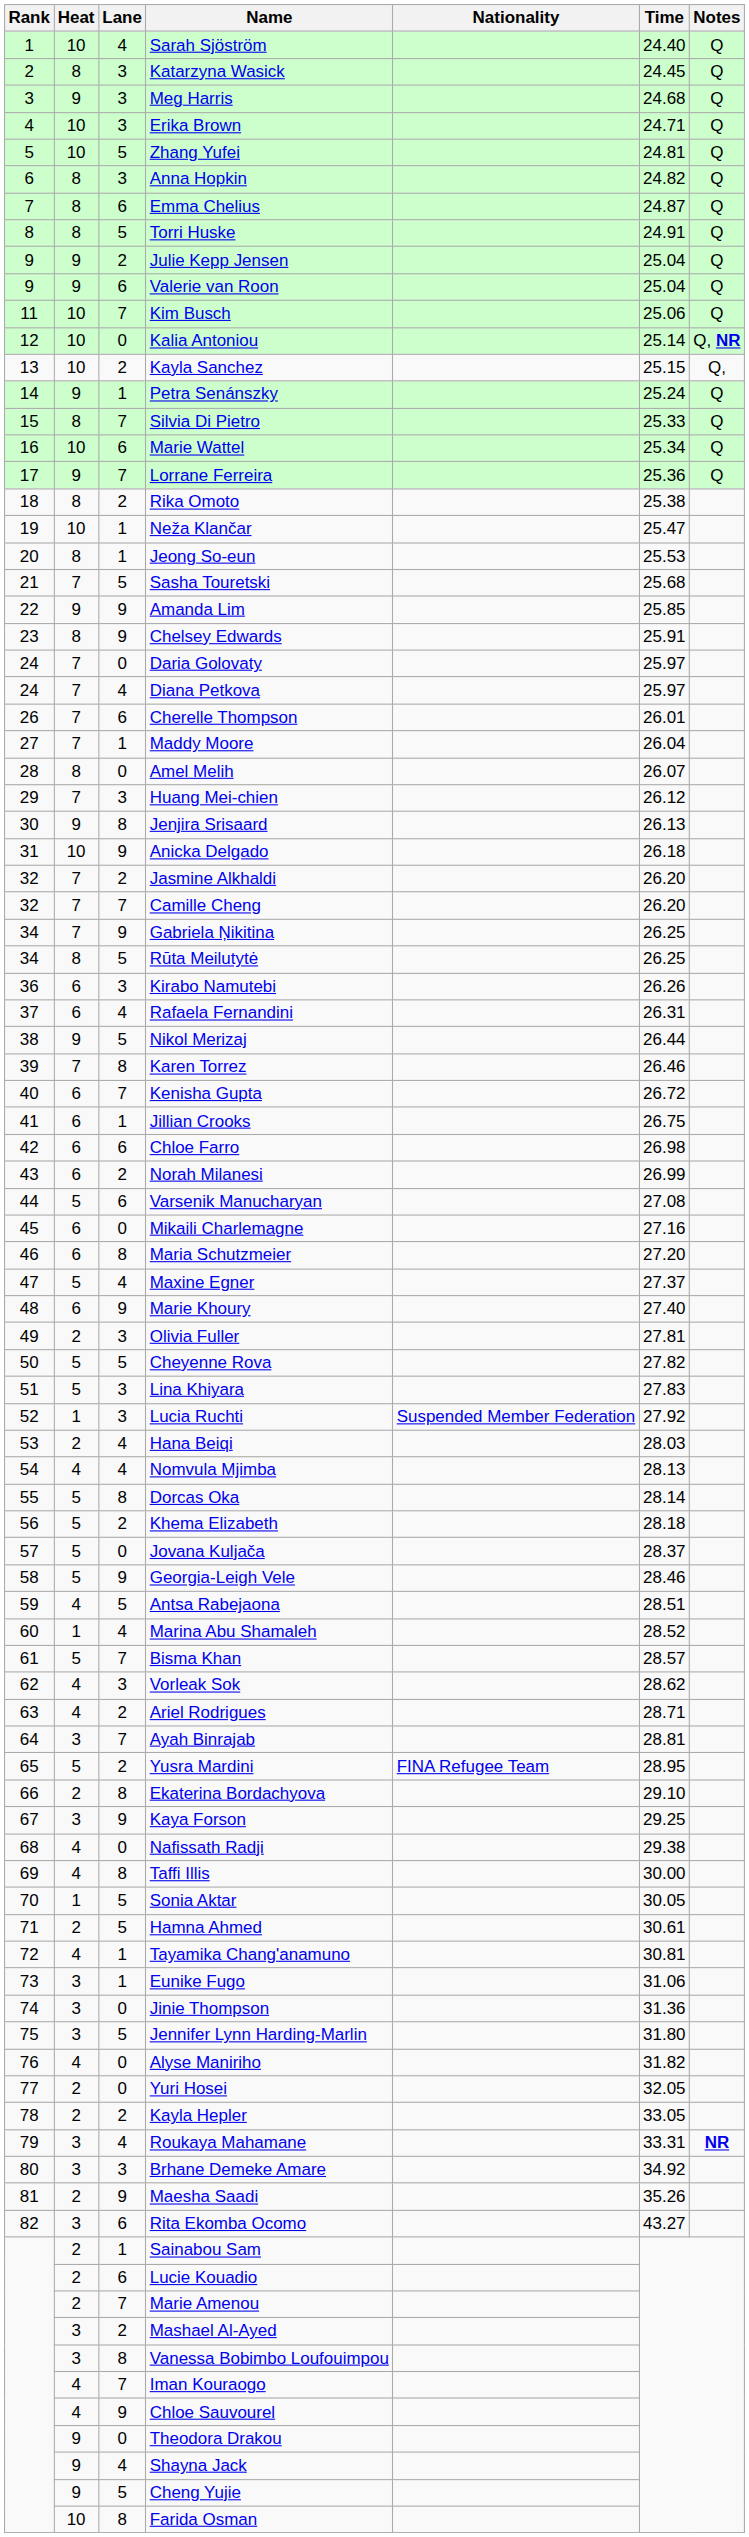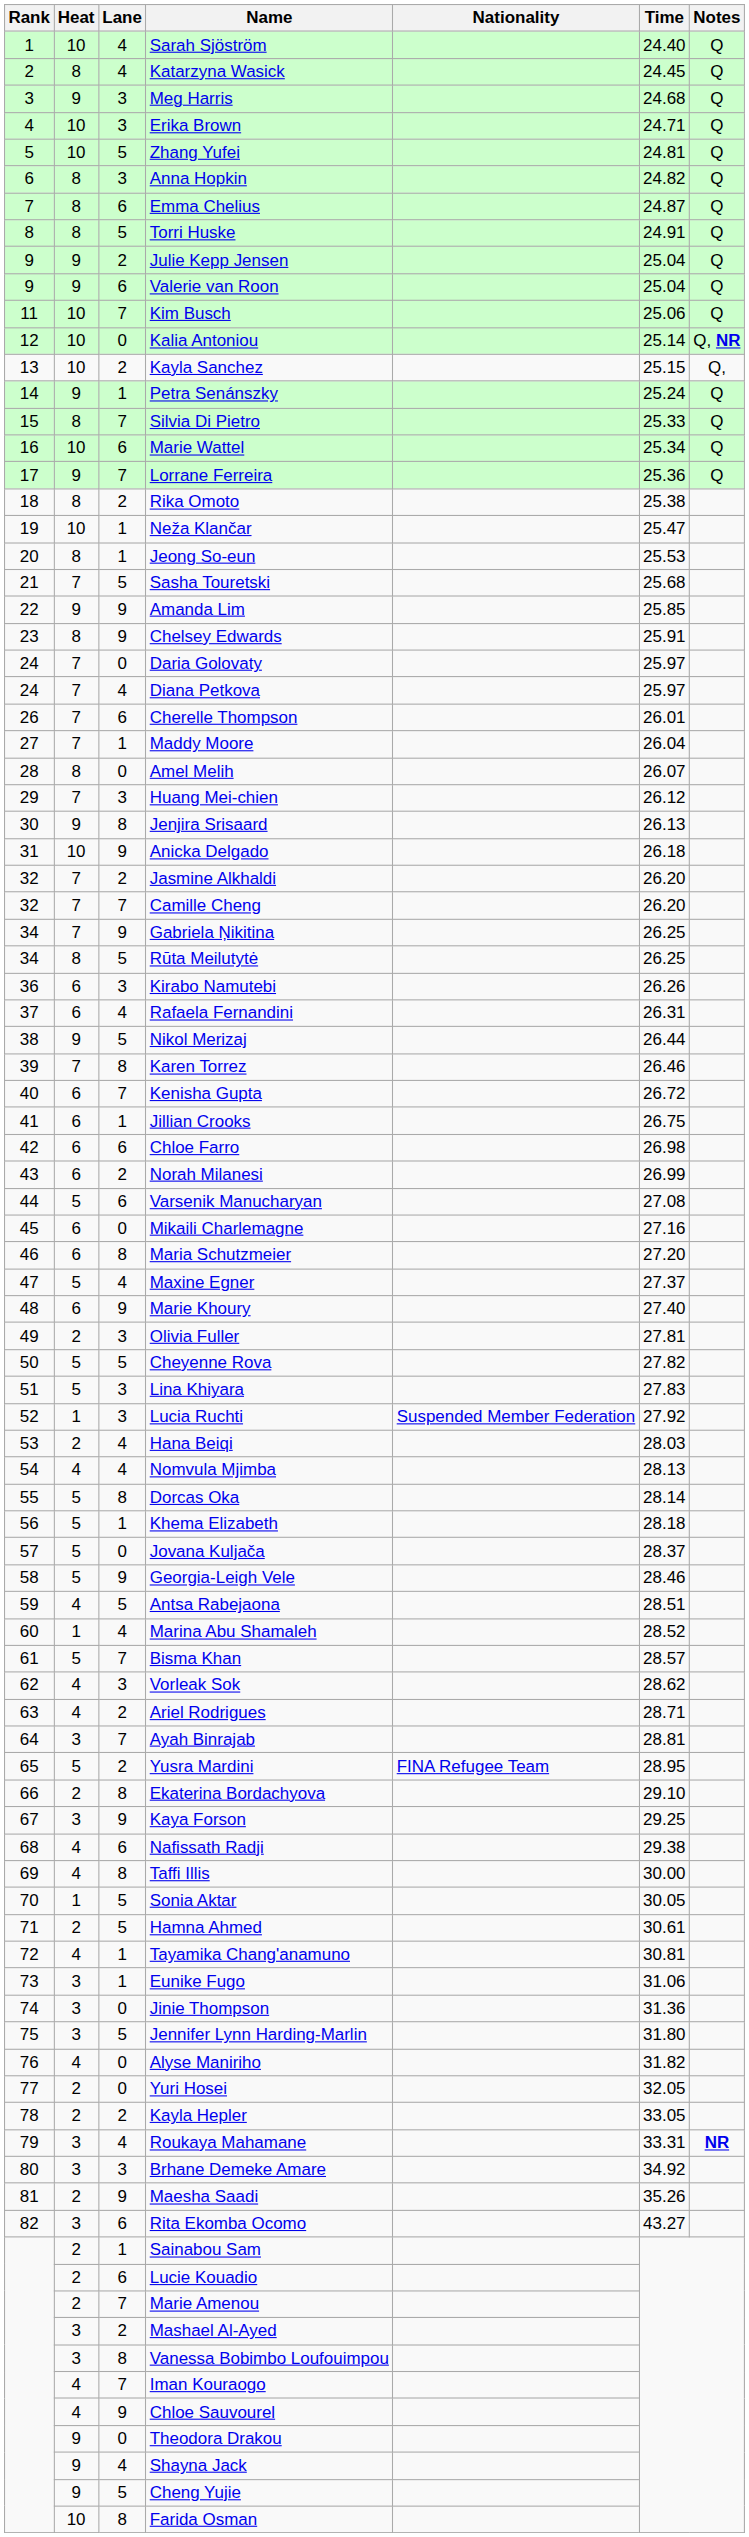Katarzyna Wasick | Lane: 3 -> 4
Khema Elizabeth | Lane: 2 -> 1
Nafissath Radji | Lane: 0 -> 6
